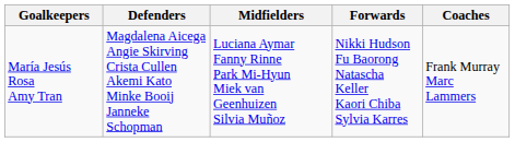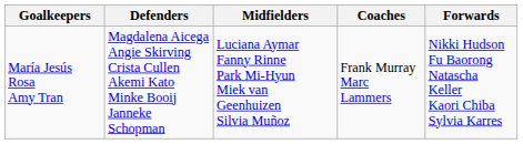columns swapped: Forwards <-> Coaches
